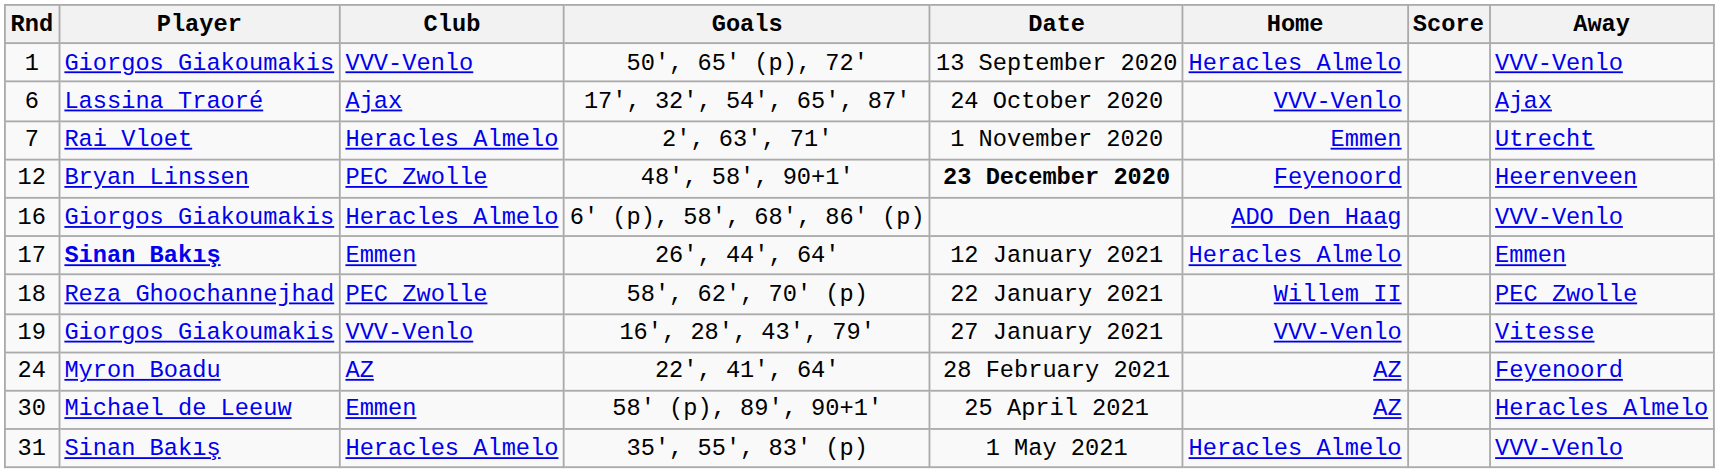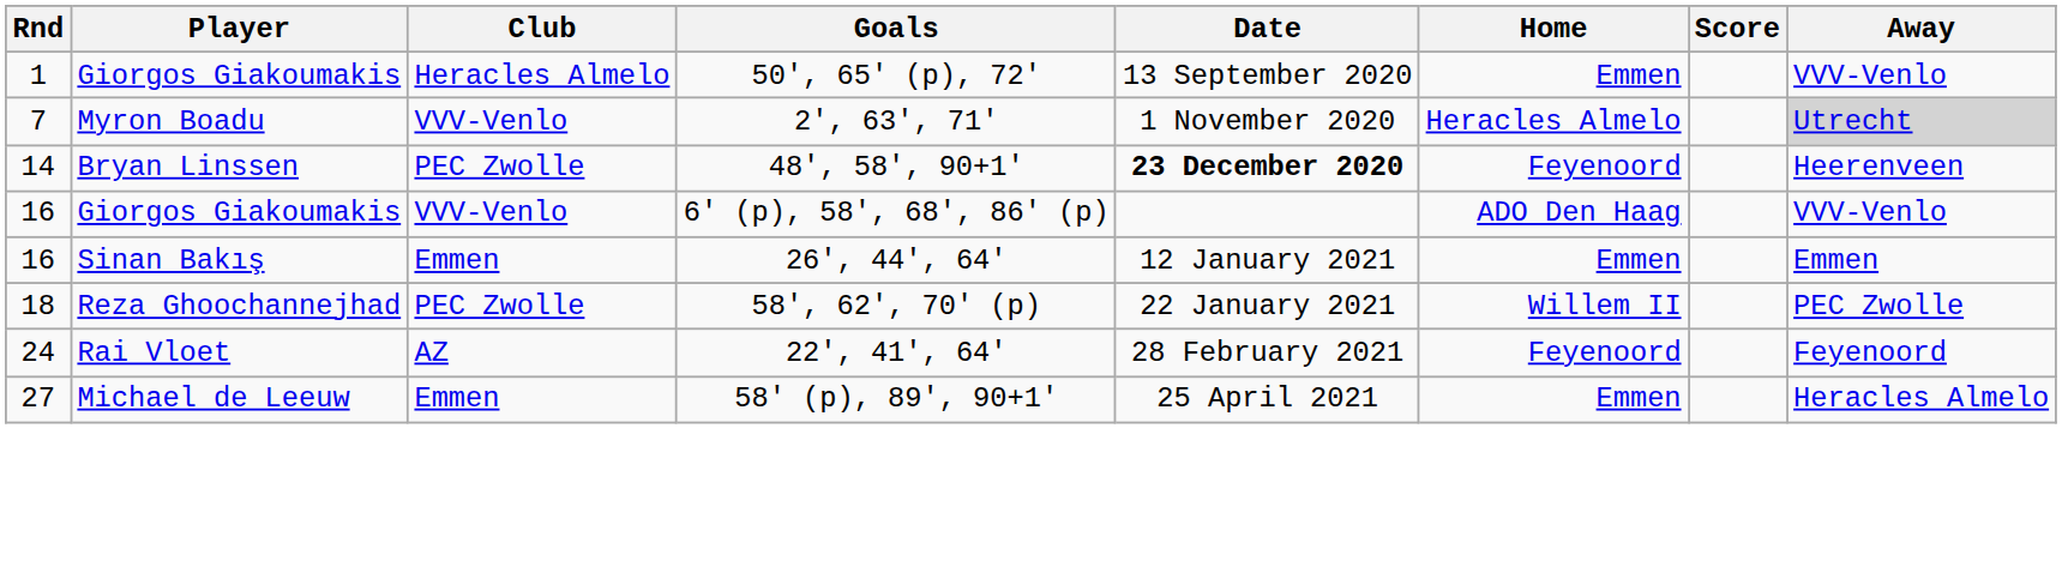50', 65' (p), 72' | Club: VVV-Venlo -> Heracles Almelo
50', 65' (p), 72' | Home: Heracles Almelo -> Emmen
- row: 6 | Lassina Traoré | Ajax | 17', 32', 54', 65', 87' | 24 October 2020 | VVV-Venlo | Ajax
2', 63', 71' | Player: Rai Vloet -> Myron Boadu
2', 63', 71' | Club: Heracles Almelo -> VVV-Venlo
2', 63', 71' | Home: Emmen -> Heracles Almelo
2', 63', 71' | Away: no background -> lightgrey background
48', 58', 90+1' | Rnd: 12 -> 14
6' (p), 58', 68', 86' (p) | Club: Heracles Almelo -> VVV-Venlo
26', 44', 64' | Rnd: 17 -> 16
26', 44', 64' | Player: bold -> normal
26', 44', 64' | Home: Heracles Almelo -> Emmen
- row: 19 | Giorgos Giakoumakis | VVV-Venlo | 16', 28', 43', 79' | 27 January 2021 | VVV-Venlo | Vitesse
22', 41', 64' | Player: Myron Boadu -> Rai Vloet
22', 41', 64' | Home: AZ -> Feyenoord
58' (p), 89', 90+1' | Rnd: 30 -> 27
58' (p), 89', 90+1' | Home: AZ -> Emmen
- row: 31 | Sinan Bakış | Heracles Almelo | 35', 55', 83' (p) | 1 May 2021 | Heracles Almelo | VVV-Venlo
